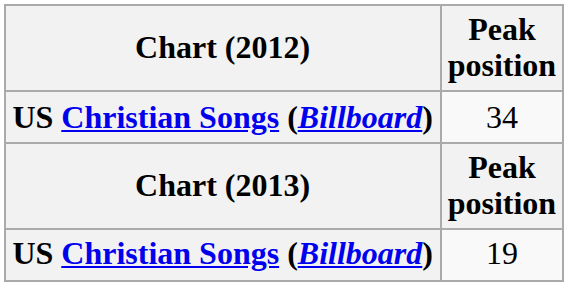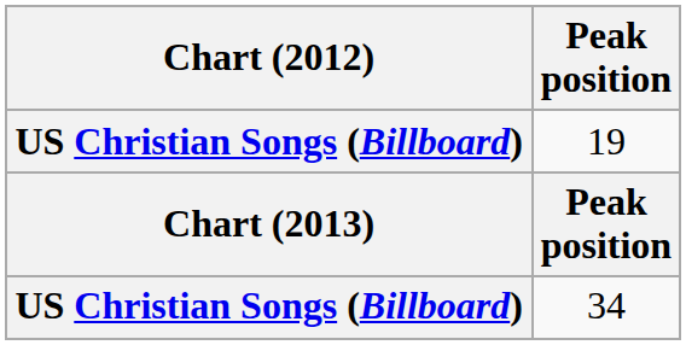rows swapped: 34 <-> 19
